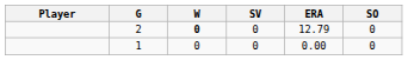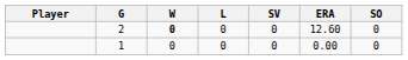+ column: L | 0 | 0
2 | ERA: 12.79 -> 12.60
